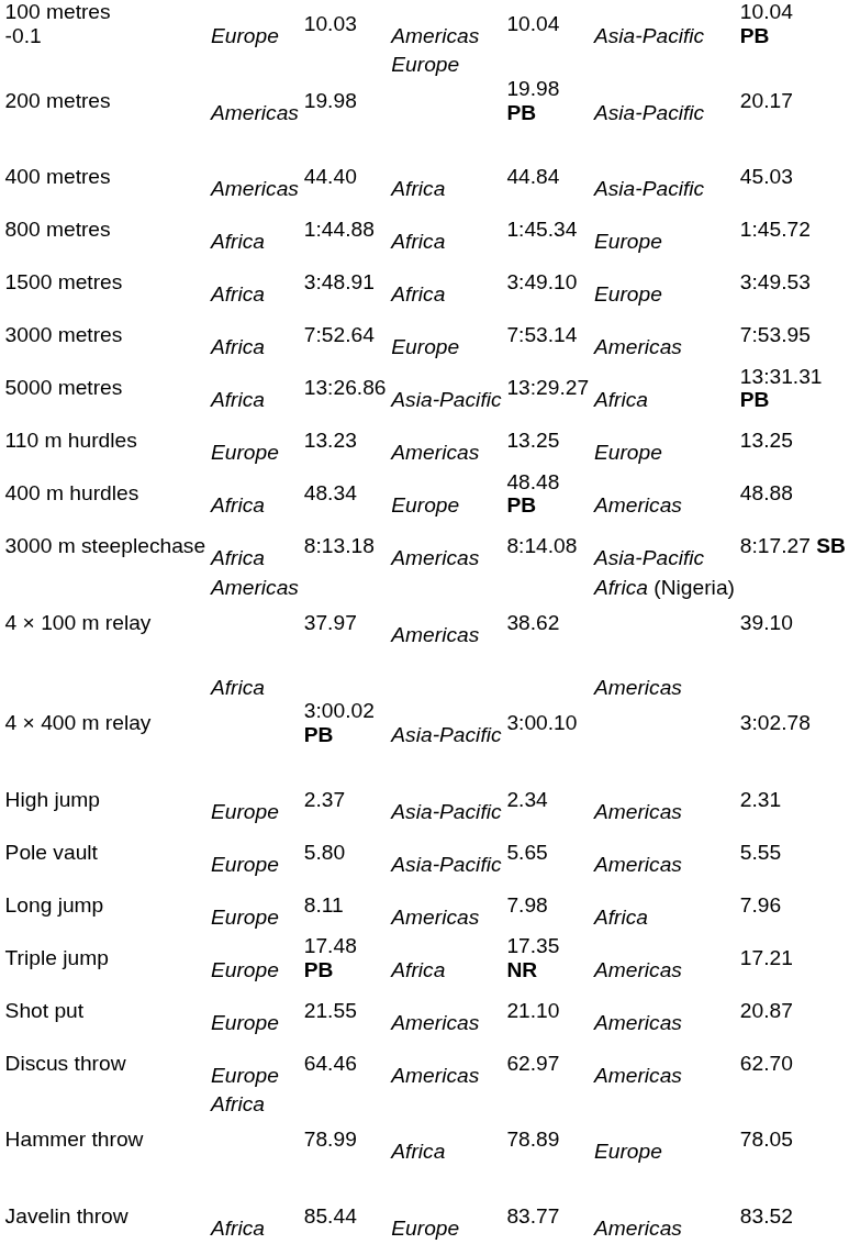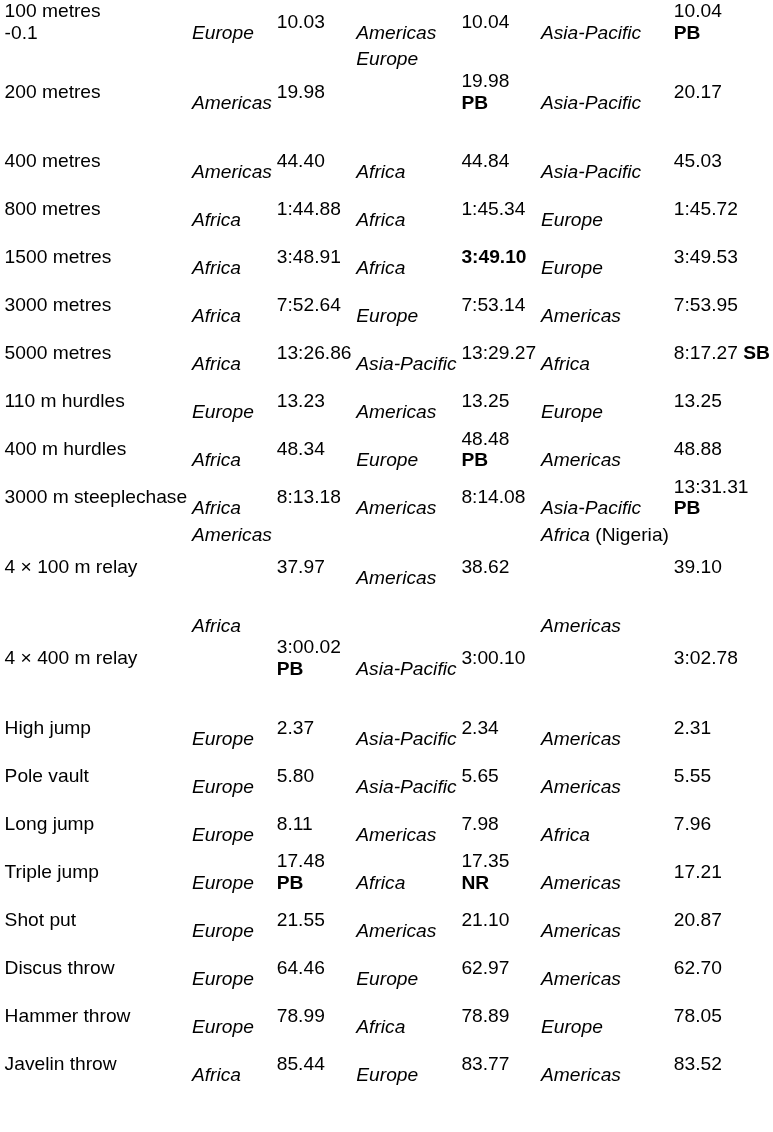1500 metres | column 5: normal -> bold
5000 metres | column 7: 13:31.31 PB -> 8:17.27 SB
3000 m steeplechase | column 7: 8:17.27 SB -> 13:31.31 PB
Discus throw | column 4: Americas -> Europe
Hammer throw | column 2: Africa -> Europe
